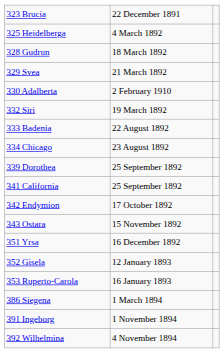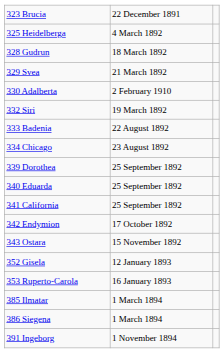+ row: 340 Eduarda | 25 September 1892
- row: 351 Yrsa | 16 December 1892
+ row: 385 Ilmatar | 1 March 1894
- row: 392 Wilhelmina | 4 November 1894
